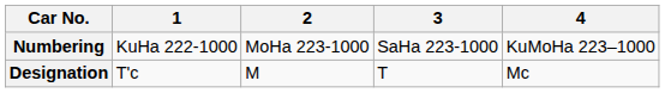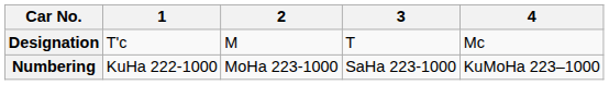rows swapped: Designation <-> Numbering
